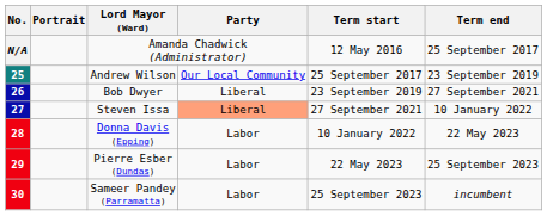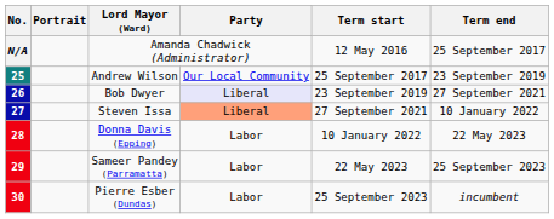26 | Party: no background -> lavender background
29 | Lord Mayor (Ward): Pierre Esber (Dundas) -> Sameer Pandey (Parramatta)
30 | Lord Mayor (Ward): Sameer Pandey (Parramatta) -> Pierre Esber (Dundas)
